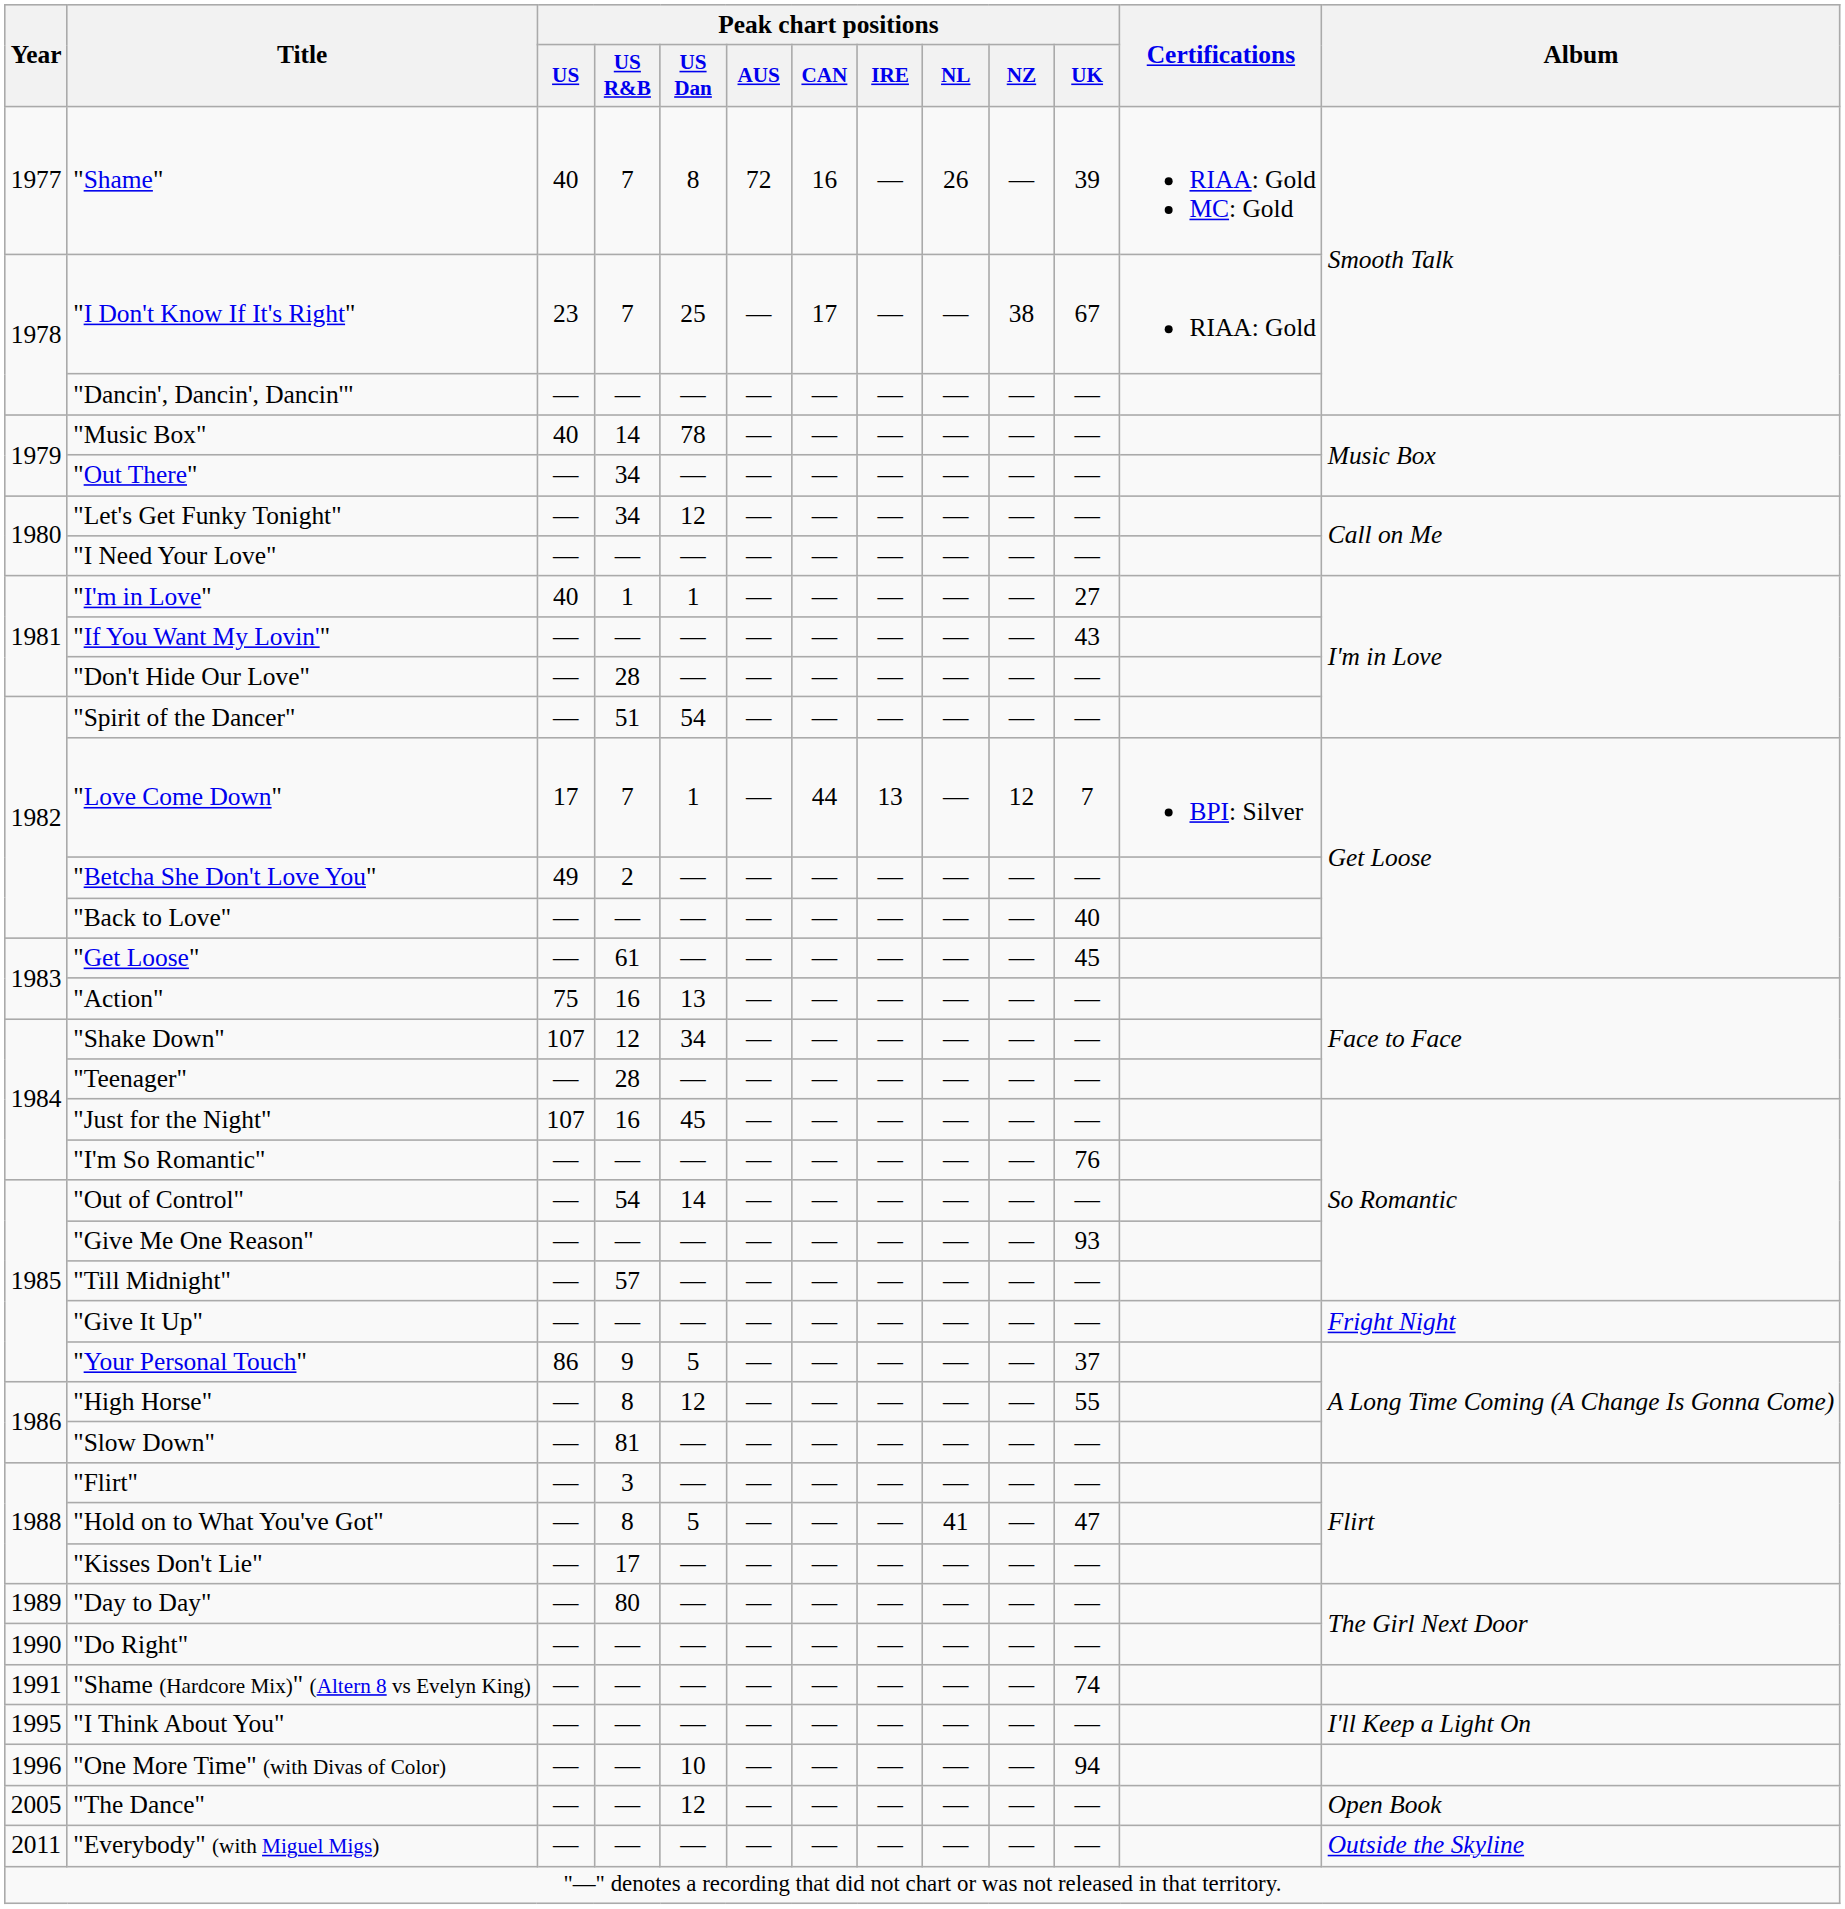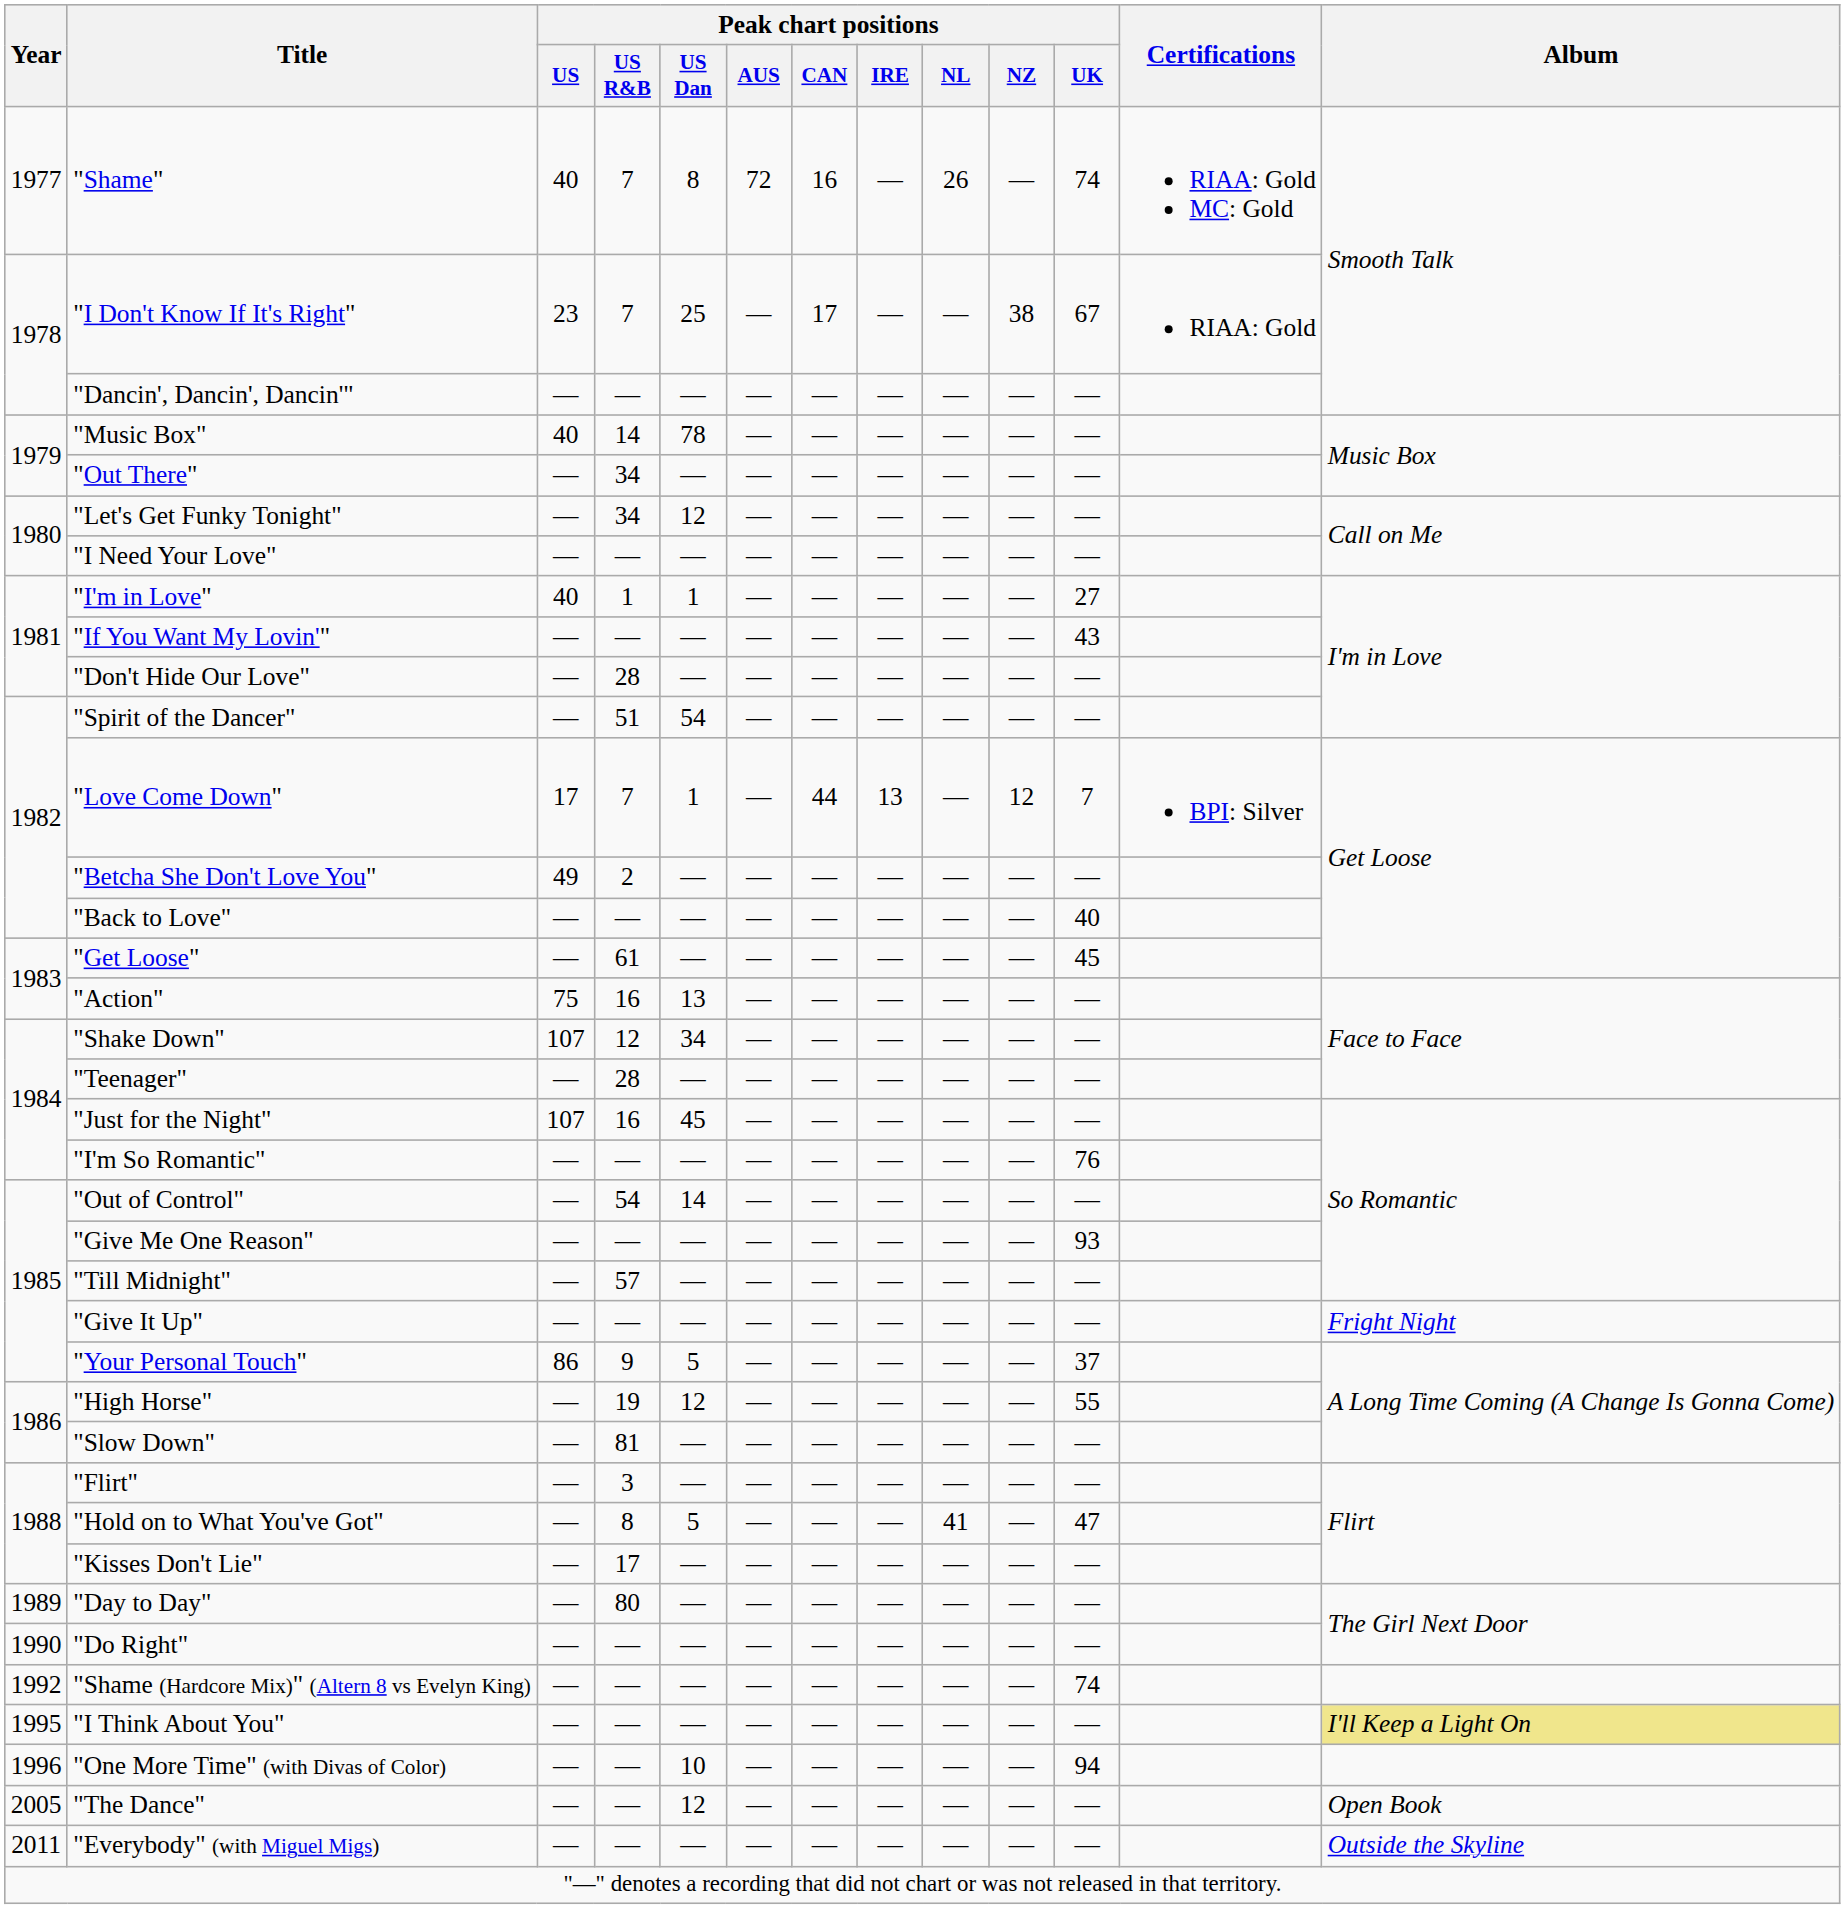"Shame" | Peak chart positions / UK: 39 -> 74
"High Horse" | Peak chart positions / US R&B: 8 -> 19
"Shame (Hardcore Mix)" (Altern 8 vs Evelyn King) | Year: 1991 -> 1992
"I Think About You" | Album: no background -> khaki background
